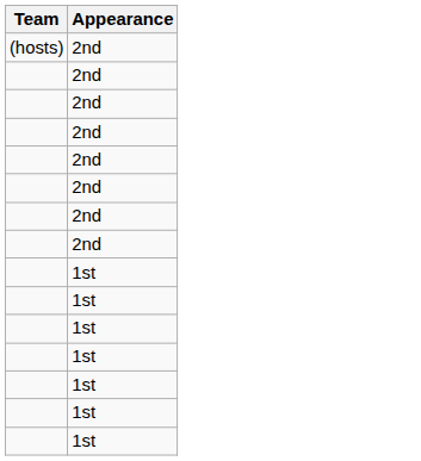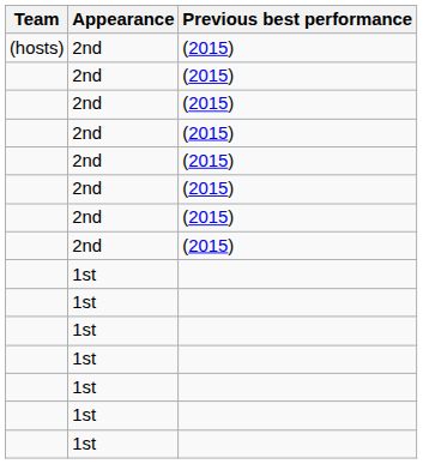+ column: Previous best performance | (2015) | (2015) | (2015) | (2015) | (2015) | (2015) | (2015) | (2015)
